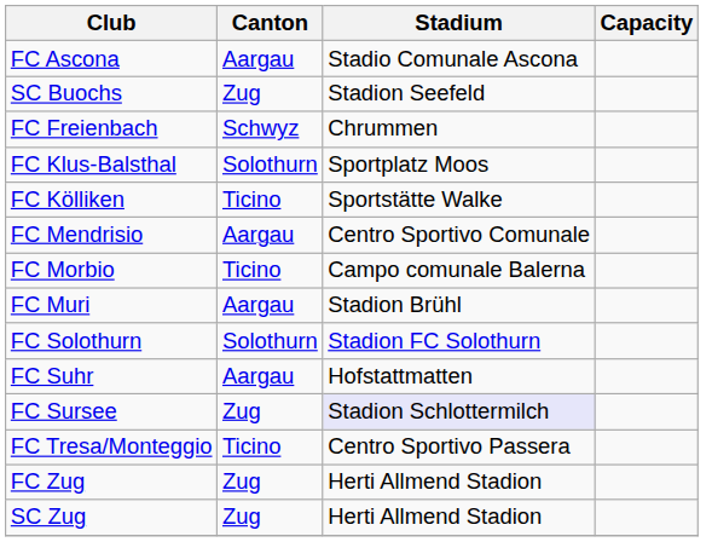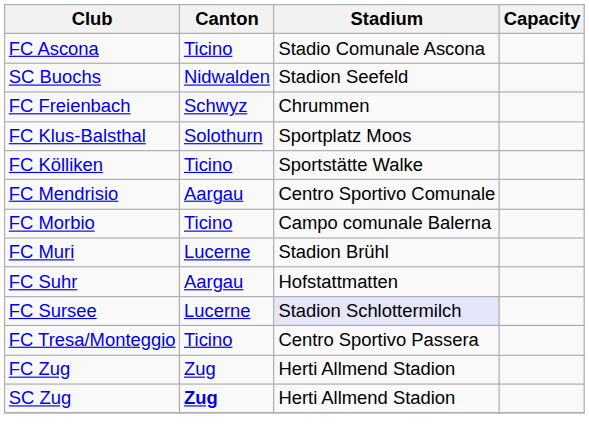FC Ascona | Canton: Aargau -> Ticino
SC Buochs | Canton: Zug -> Nidwalden
FC Muri | Canton: Aargau -> Lucerne
- row: FC Solothurn | Solothurn | Stadion FC Solothurn
FC Sursee | Canton: Zug -> Lucerne
SC Zug | Canton: normal -> bold
